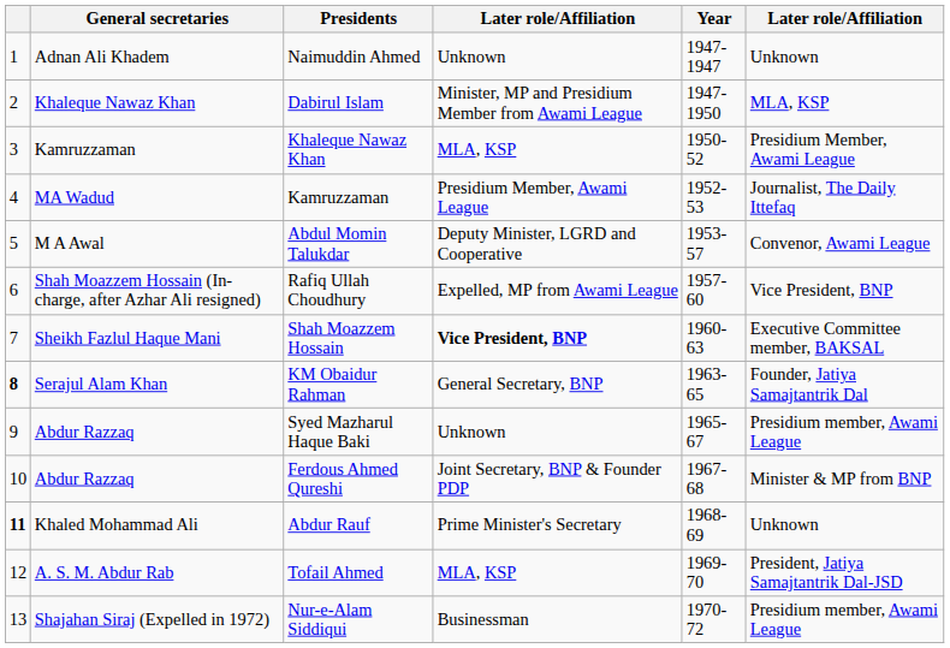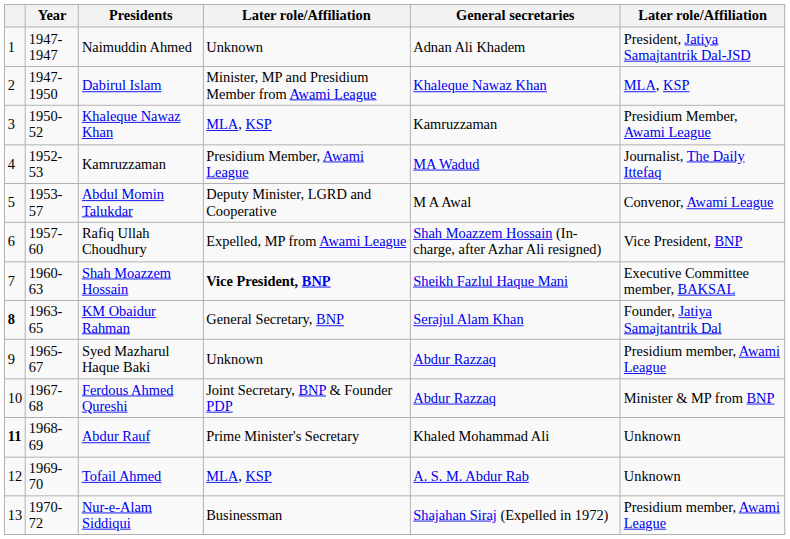columns swapped: Year <-> General secretaries
Naimuddin Ahmed | column 6: Unknown -> President, Jatiya Samajtantrik Dal-JSD
Tofail Ahmed | column 6: President, Jatiya Samajtantrik Dal-JSD -> Unknown
